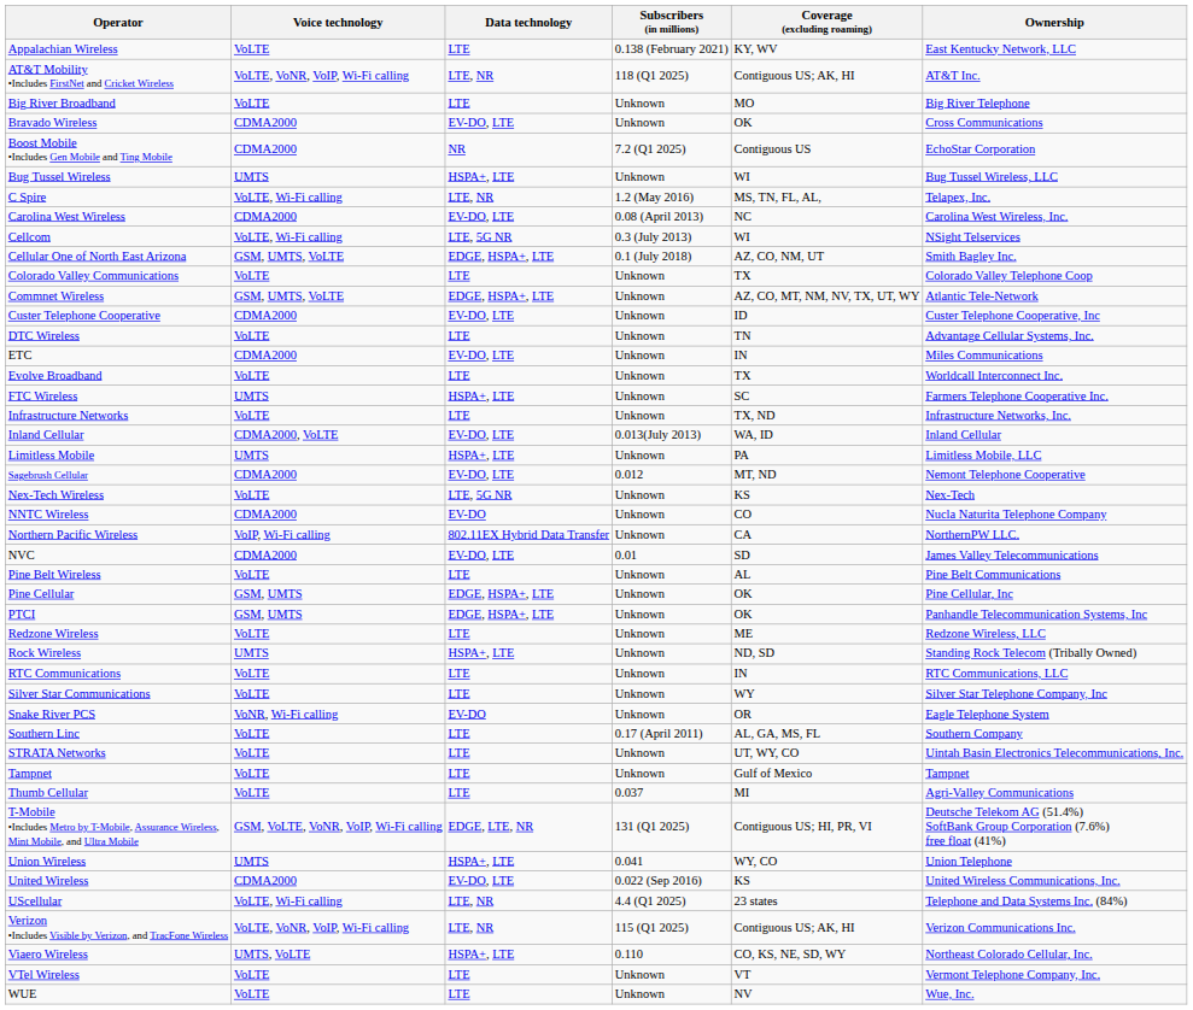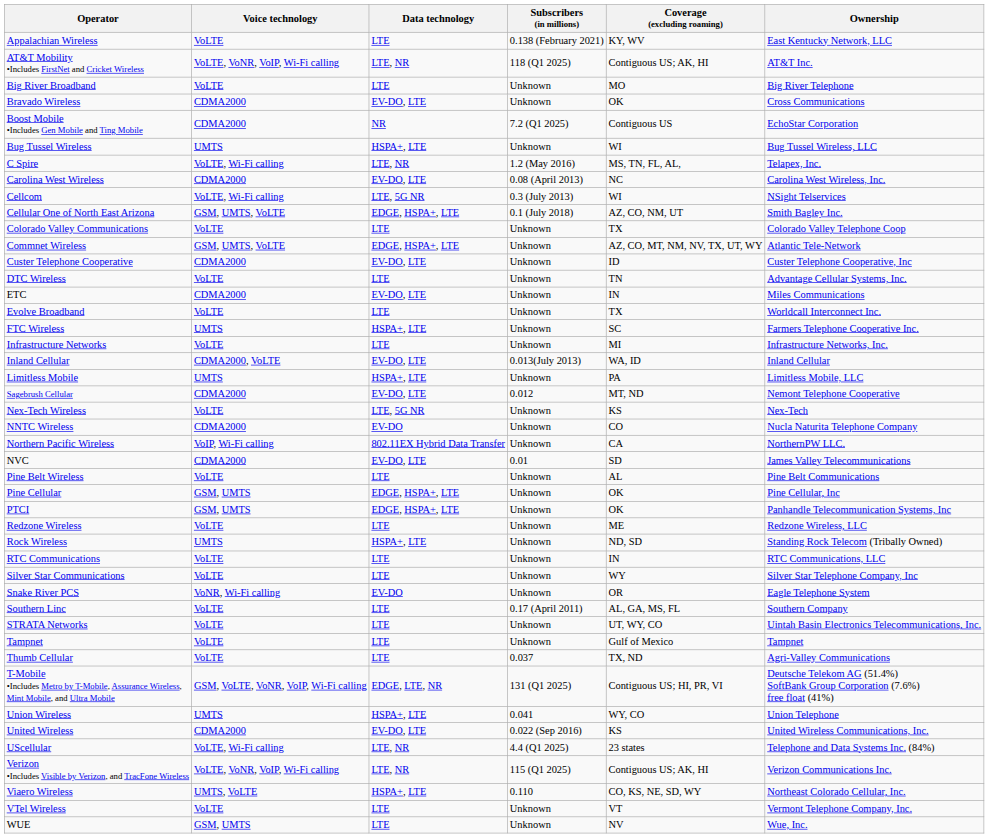Infrastructure Networks | Coverage (excluding roaming): TX, ND -> MI
Thumb Cellular | Coverage (excluding roaming): MI -> TX, ND
WUE | Voice technology: VoLTE -> GSM, UMTS
